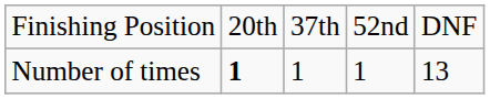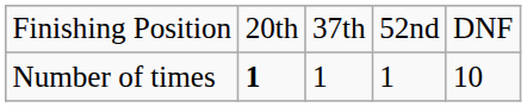Number of times | column 5: 13 -> 10
